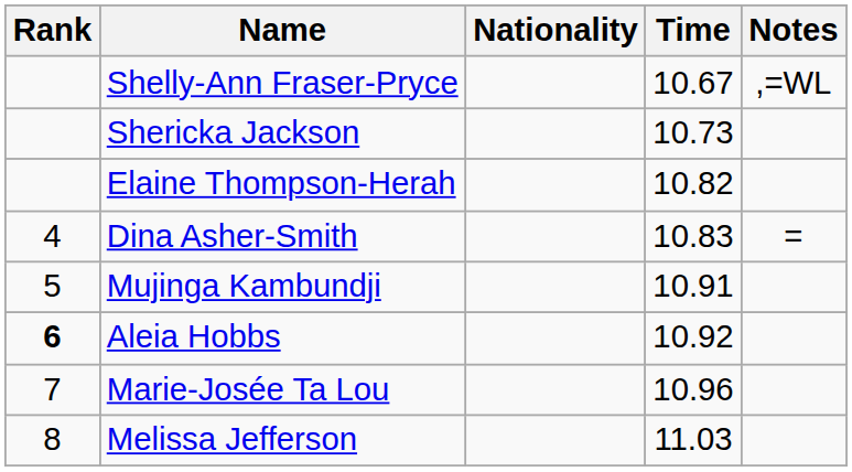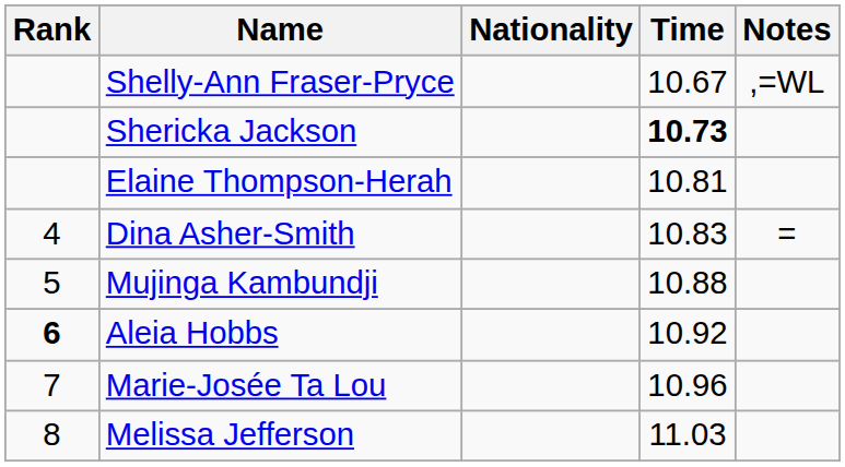Shericka Jackson | Time: normal -> bold
Elaine Thompson-Herah | Time: 10.82 -> 10.81
Mujinga Kambundji | Time: 10.91 -> 10.88
